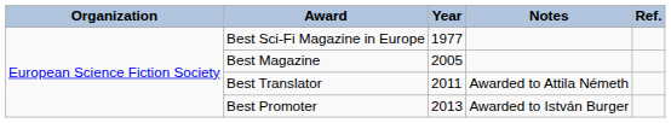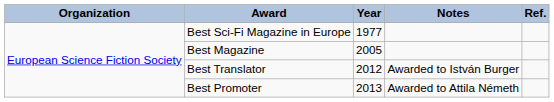Best Translator | Year: 2011 -> 2012
Best Translator | Notes: Awarded to Attila Németh -> Awarded to István Burger
Best Promoter | Notes: Awarded to István Burger -> Awarded to Attila Németh
